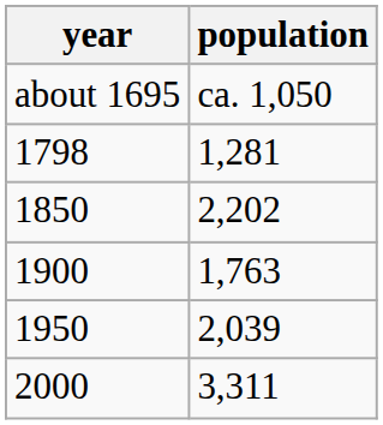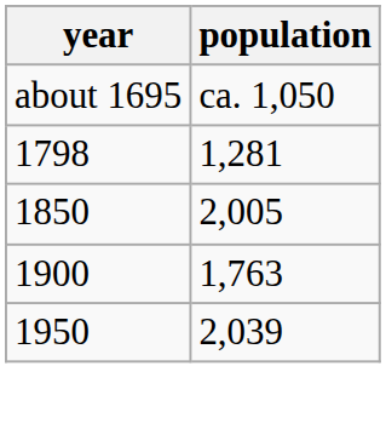1850 | population: 2,202 -> 2,005
- row: 2000 | 3,311
